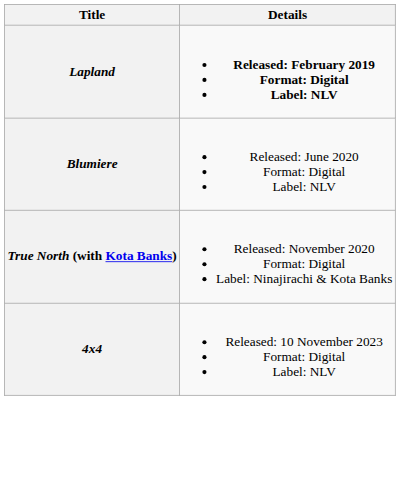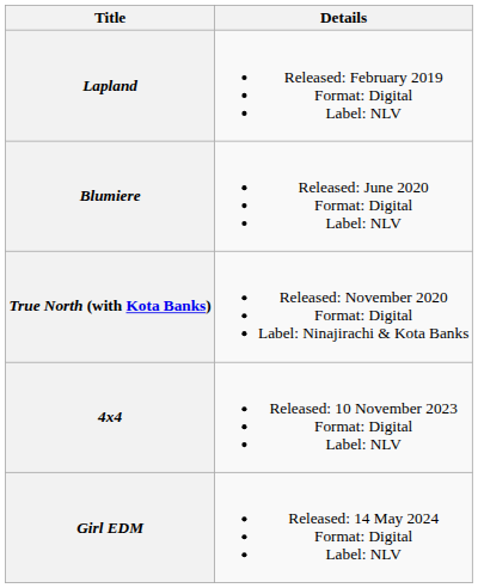Lapland | Details: bold -> normal
+ row: Girl EDM | Released: 14 May 2024 Format: Digital Label: NLV
